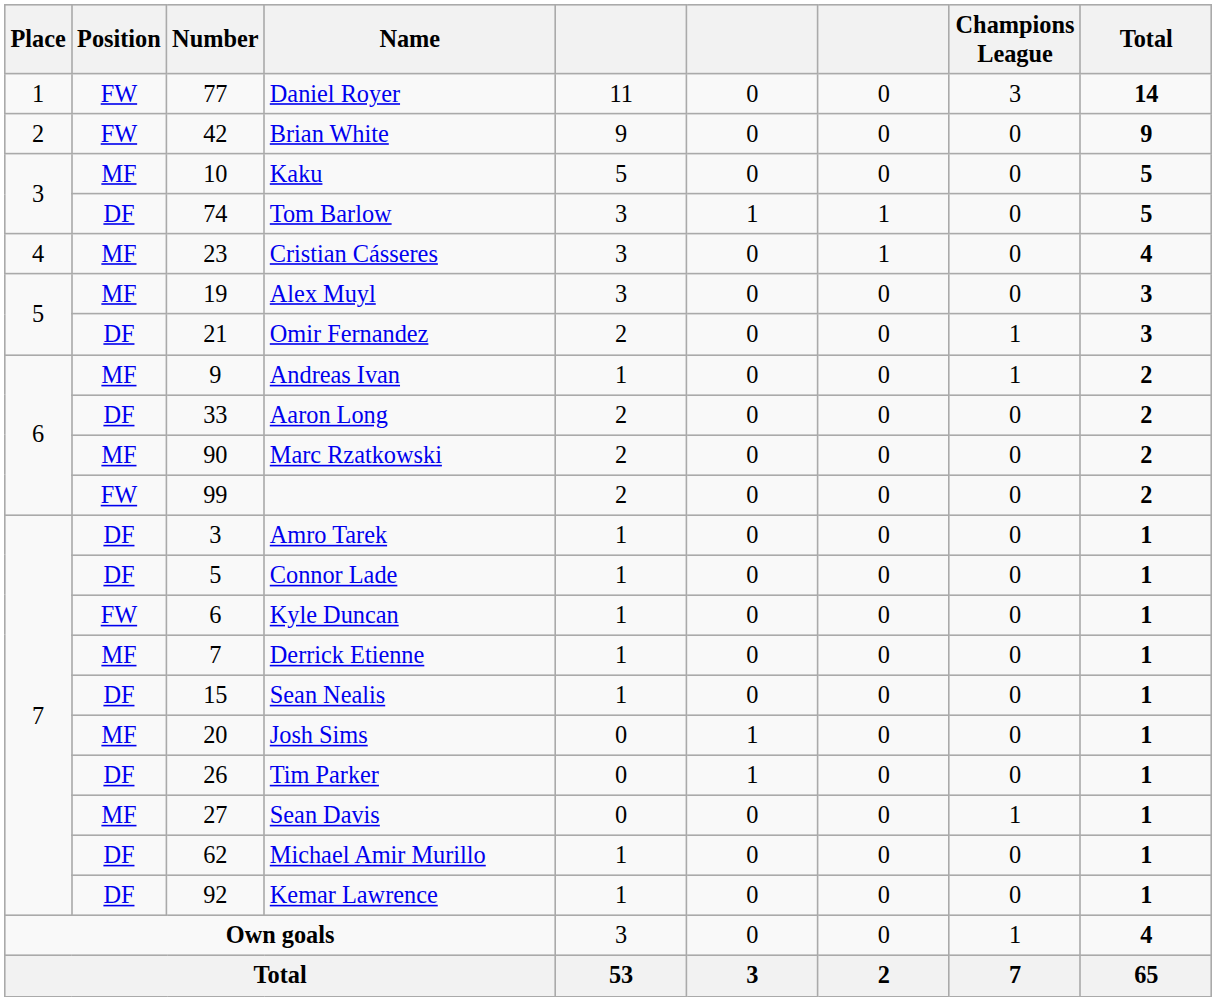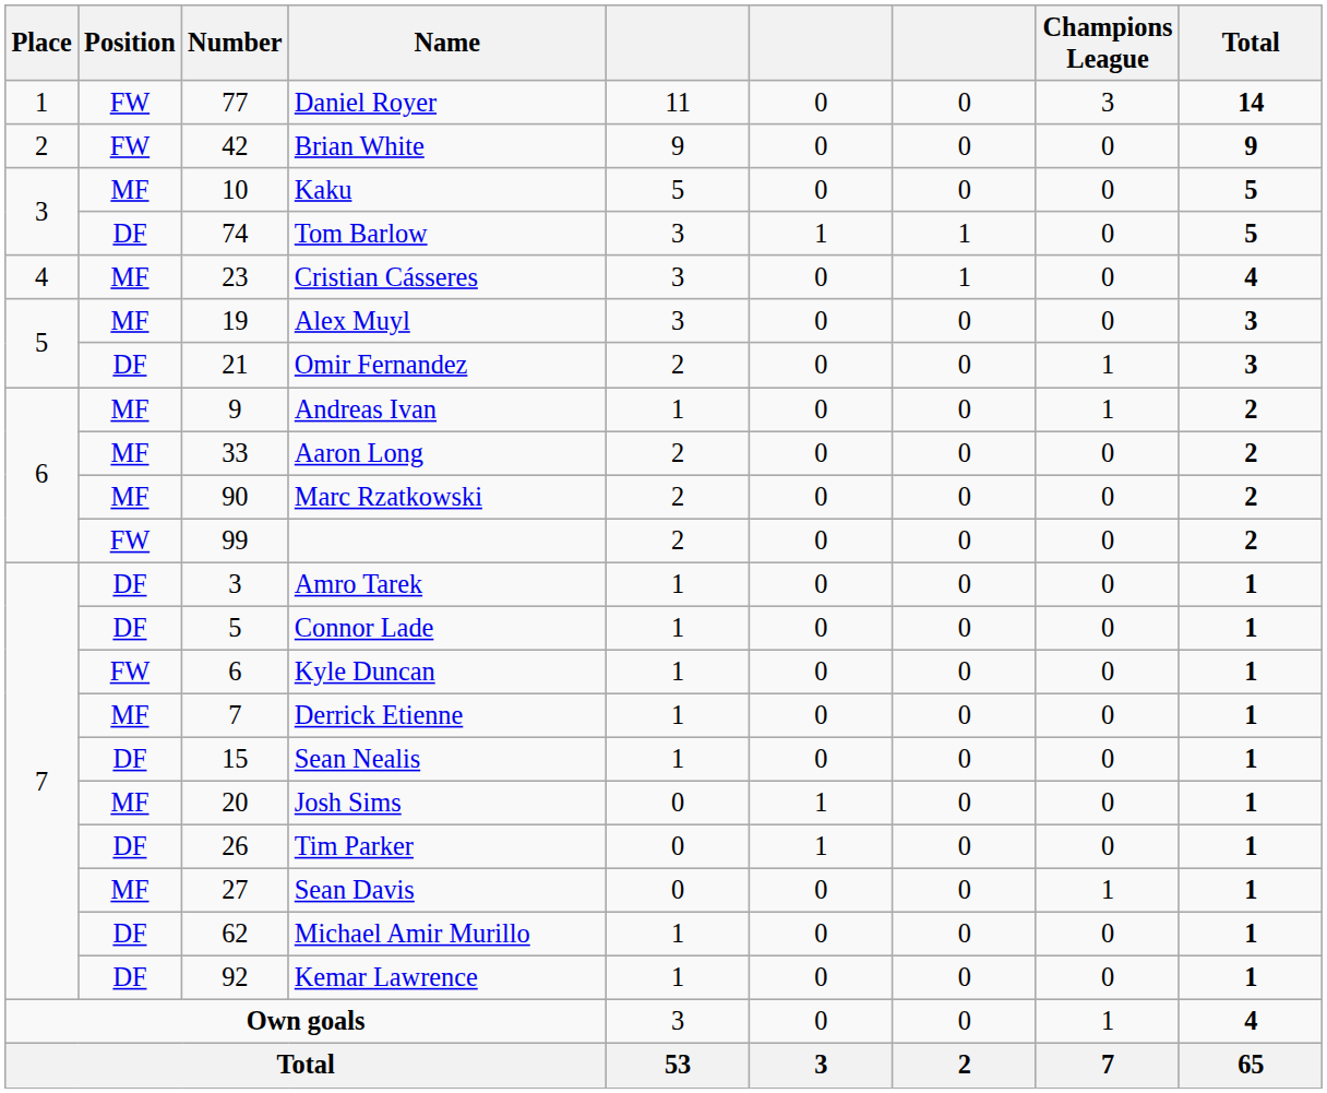Aaron Long | Position: DF -> MF
